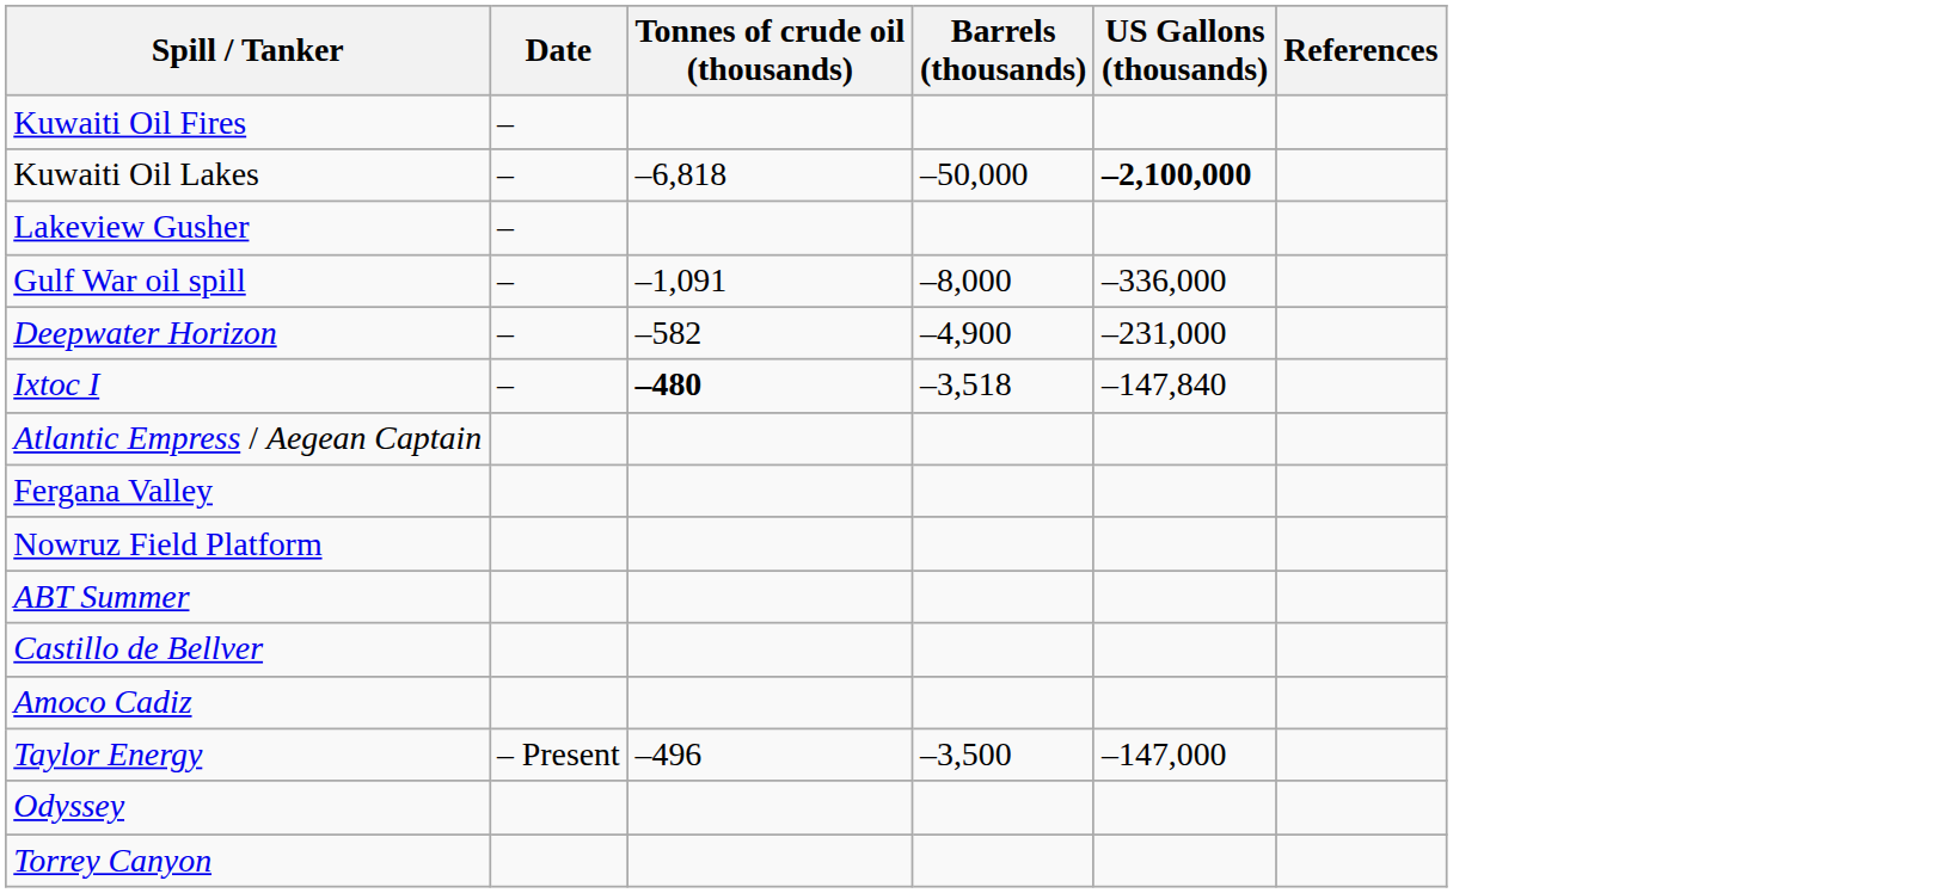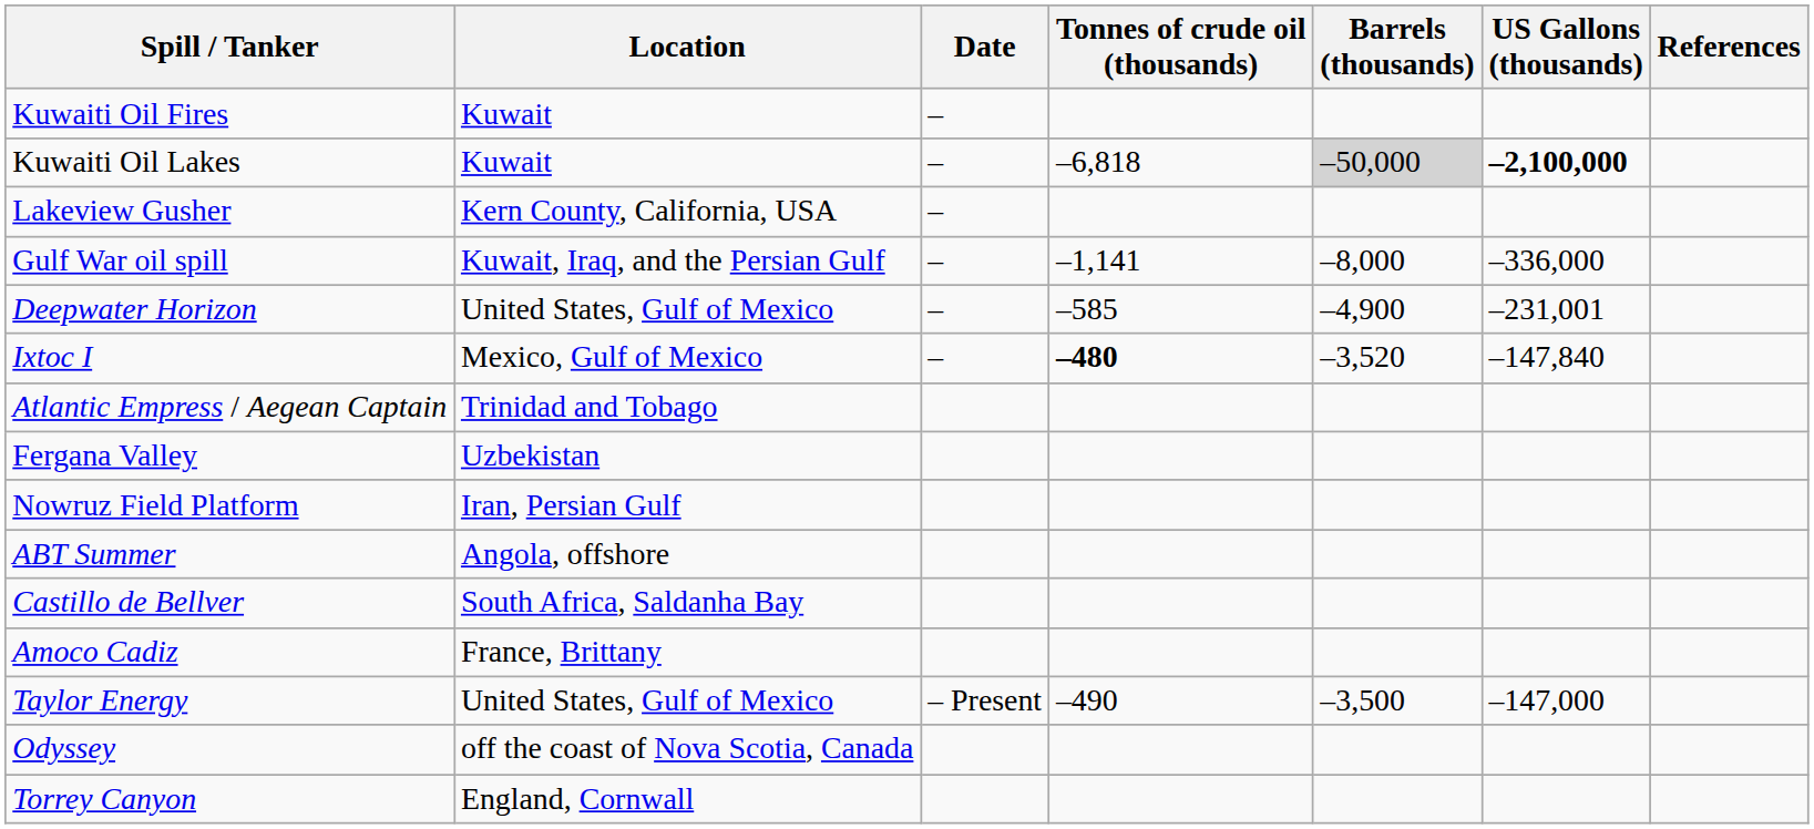+ column: Location | Kuwait | Kuwait | Kern County, California, USA | Kuwait, Iraq, and the Persian Gulf | United States, Gulf of Mexico | Mexico, Gulf of Mexico | Trinidad and Tobago | Uzbekistan | Iran, Persian Gulf | Angola, offshore | South Africa, Saldanha Bay | France, Brittany | United States, Gulf of Mexico | off the coast of Nova Scotia, Canada | England, Cornwall
Kuwaiti Oil Lakes | Barrels (thousands): no background -> lightgrey background
Gulf War oil spill | Tonnes of crude oil (thousands): –1,091 -> –1,141
Deepwater Horizon | Tonnes of crude oil (thousands): –582 -> –585
Deepwater Horizon | US Gallons (thousands): –231,000 -> –231,001
Ixtoc I | Barrels (thousands): –3,518 -> –3,520
Taylor Energy | Tonnes of crude oil (thousands): –496 -> –490
